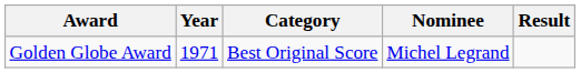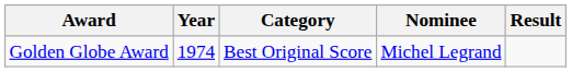Golden Globe Award | Year: 1971 -> 1974
